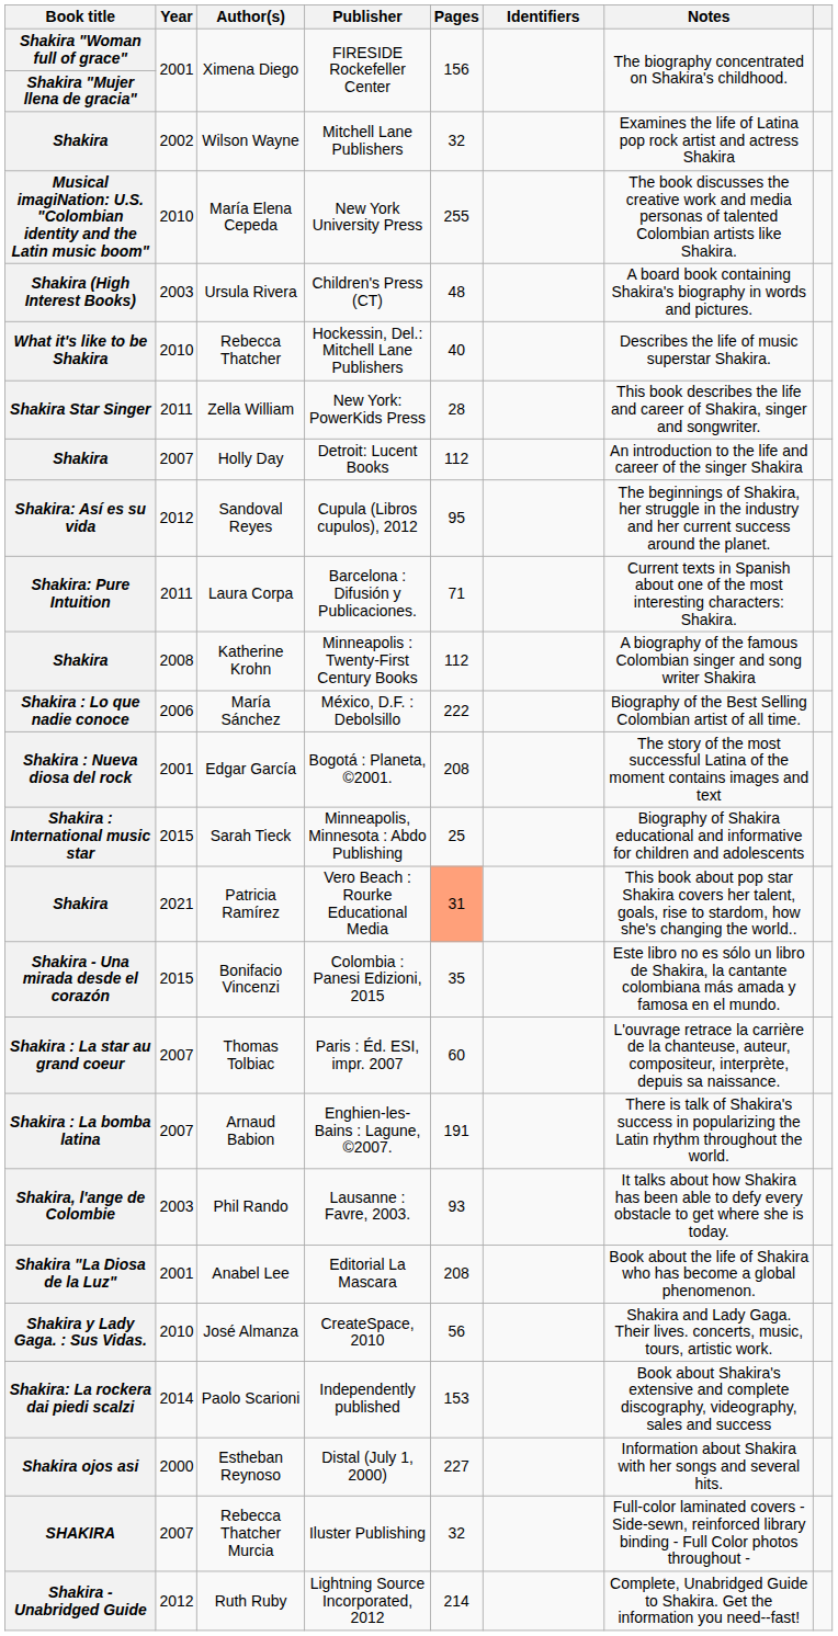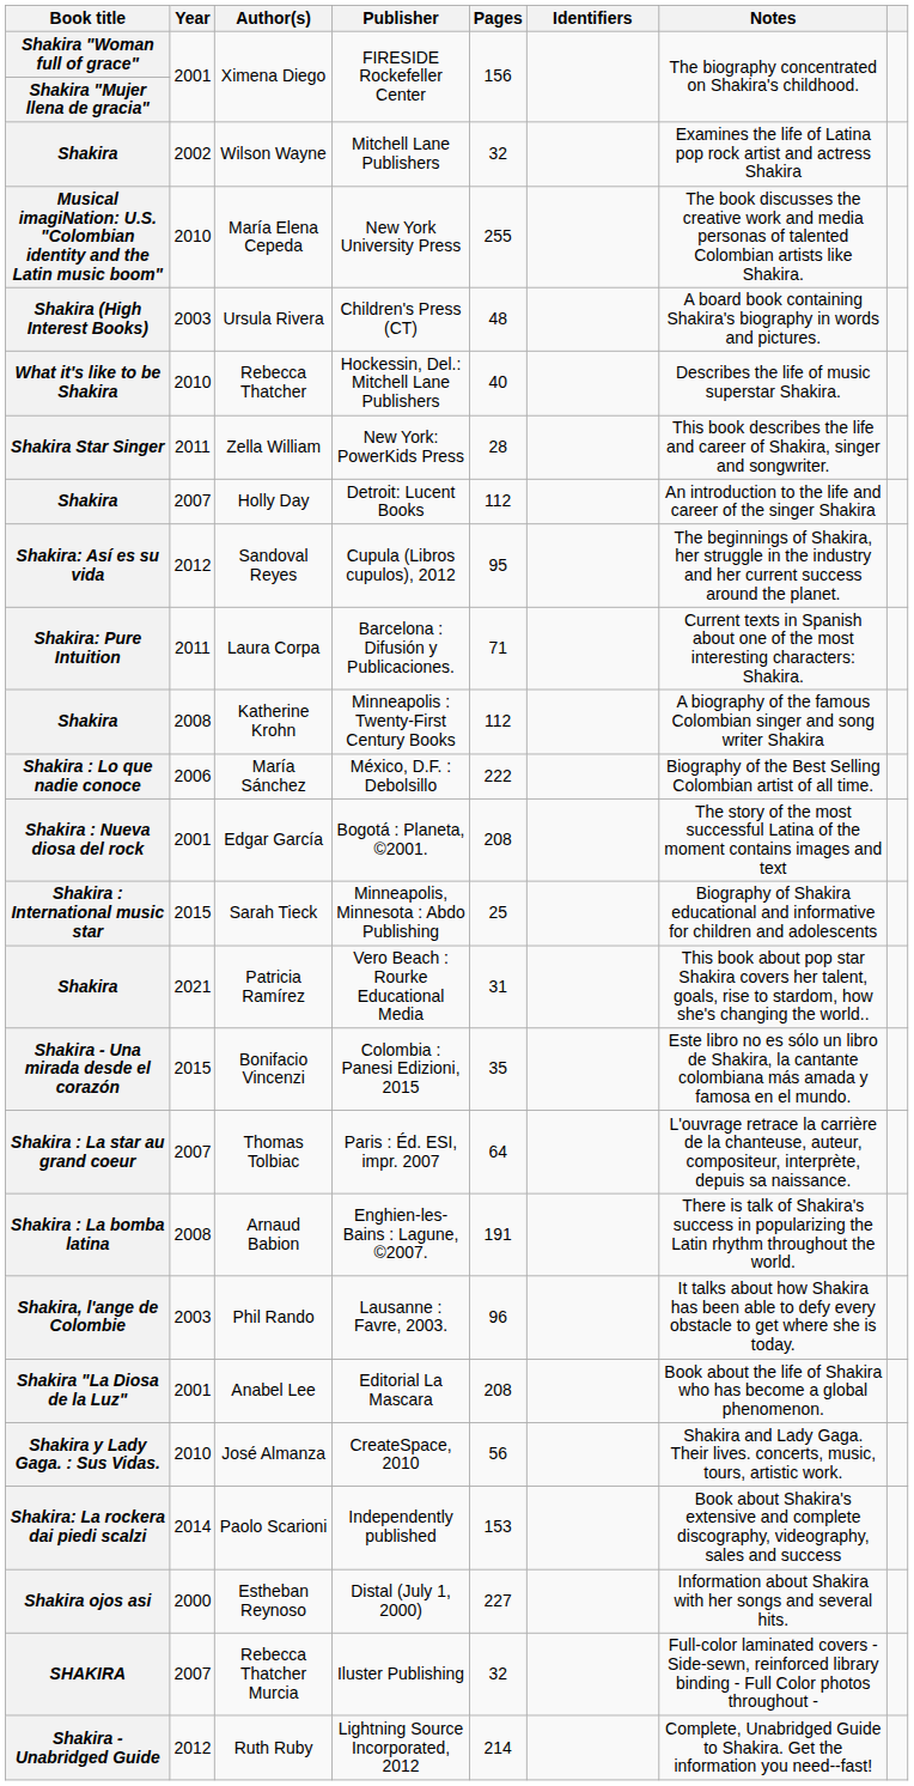Patricia Ramírez | Pages: lightsalmon background -> no background
Thomas Tolbiac | Pages: 60 -> 64
Arnaud Babion | Year: 2007 -> 2008
Phil Rando | Pages: 93 -> 96
